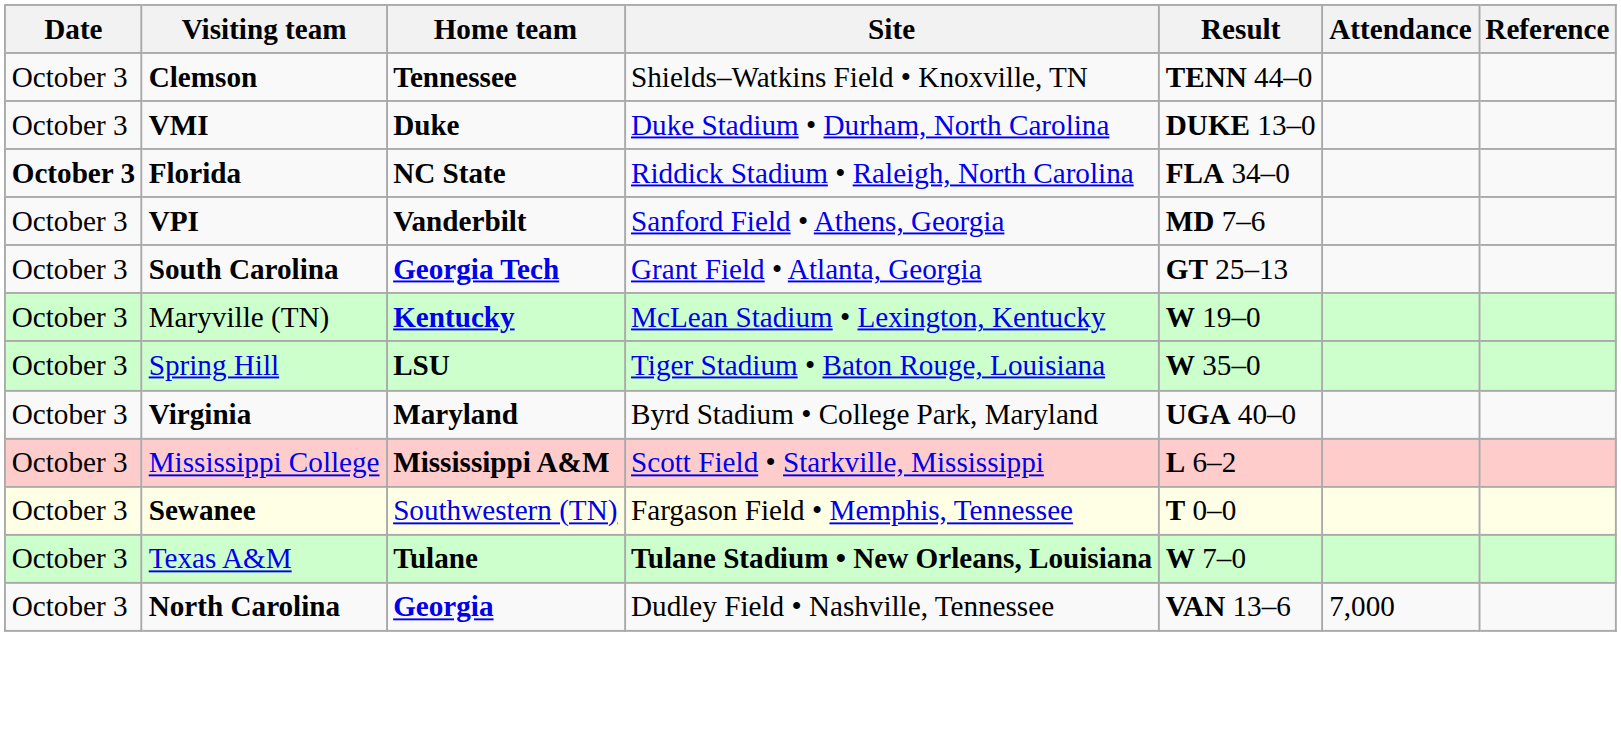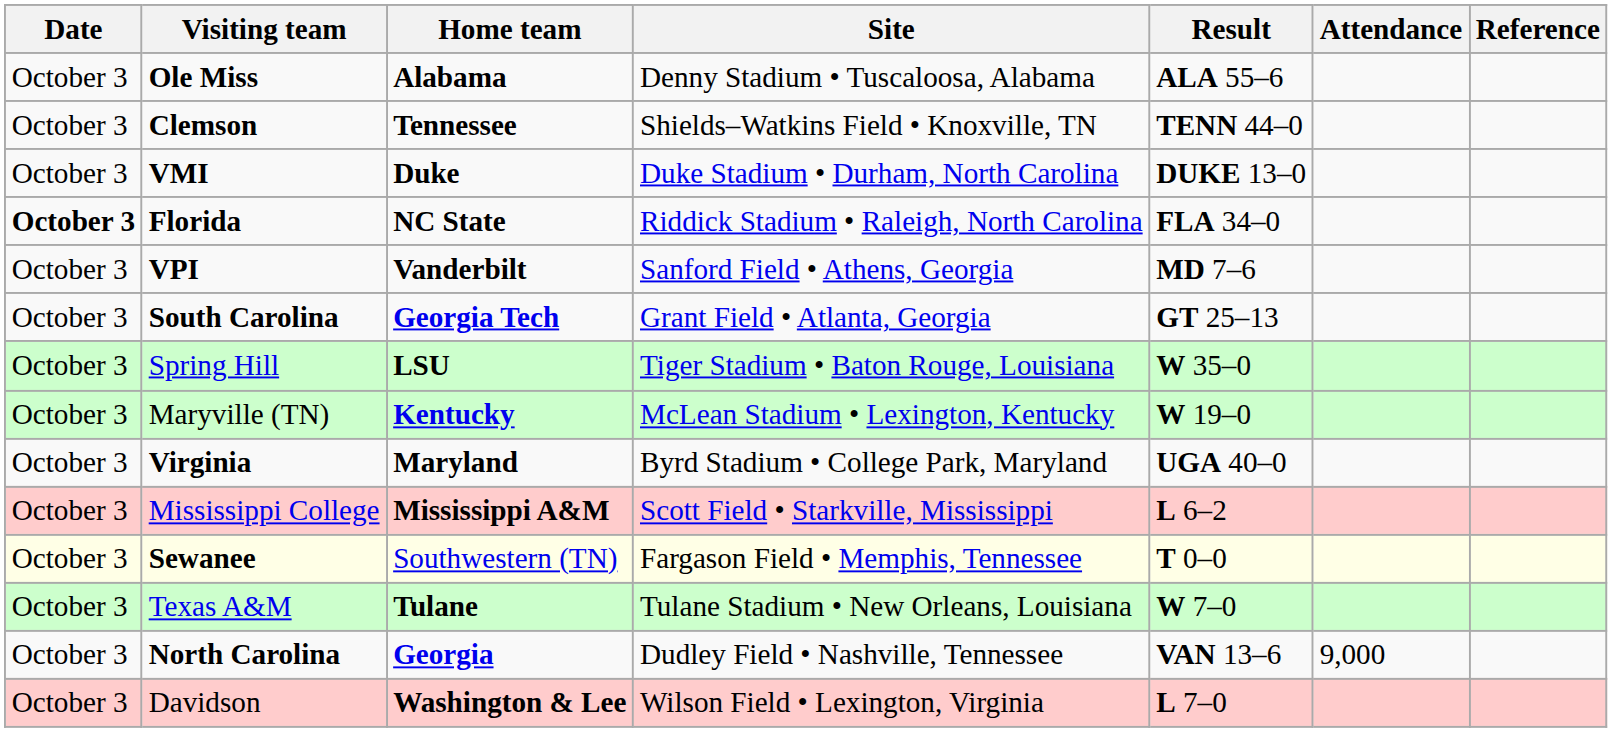+ row: October 3 | Ole Miss | Alabama | Denny Stadium • Tuscaloosa, Alabama | ALA 55–6
rows swapped: Maryville (TN) <-> Spring Hill
Texas A&M | Site: bold -> normal
North Carolina | Attendance: 7,000 -> 9,000
+ row: October 3 | Davidson | Washington & Lee | Wilson Field • Lexington, Virginia | L 7–0
